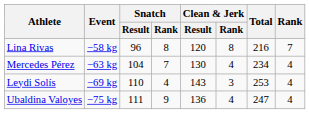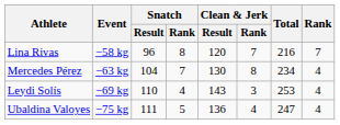Lina Rivas | Clean & Jerk / Rank: 8 -> 7
Mercedes Pérez | Clean & Jerk / Rank: 4 -> 8
Ubaldina Valoyes | Snatch / Rank: 9 -> 5
